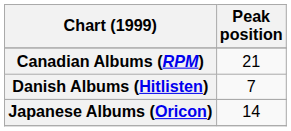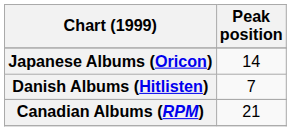rows swapped: Canadian Albums (RPM) <-> Japanese Albums (Oricon)
